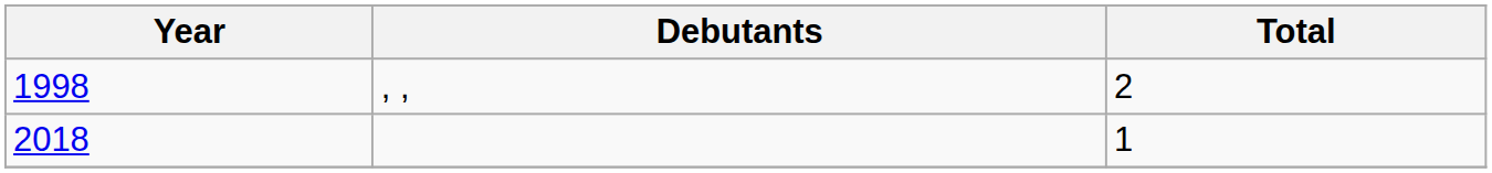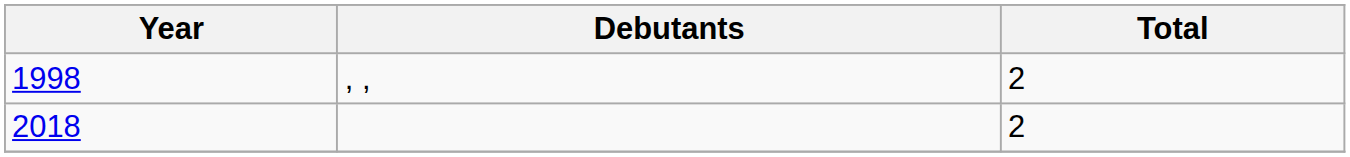2018 | Total: 1 -> 2
